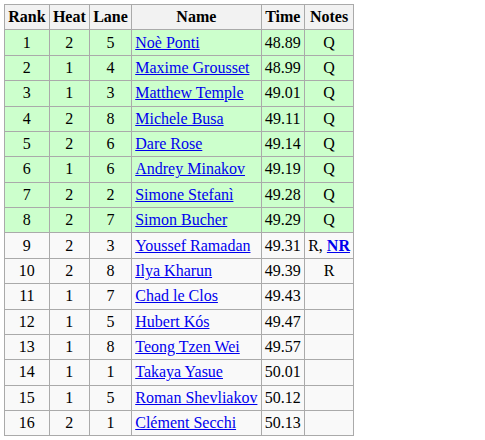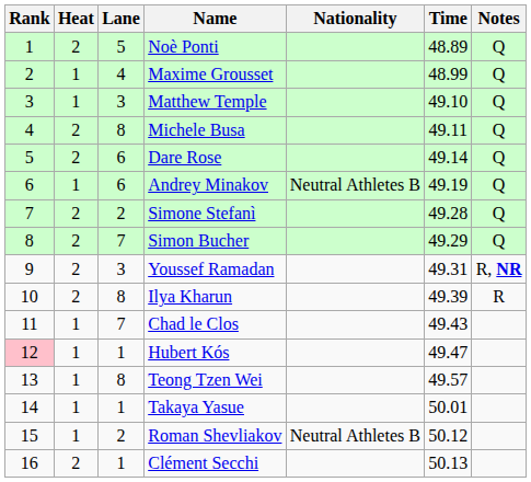+ column: Nationality | Neutral Athletes B | Neutral Athletes B
Matthew Temple | Time: 49.01 -> 49.10
Hubert Kós | Rank: no background -> pink background
Hubert Kós | Lane: 5 -> 1
Roman Shevliakov | Lane: 5 -> 2
